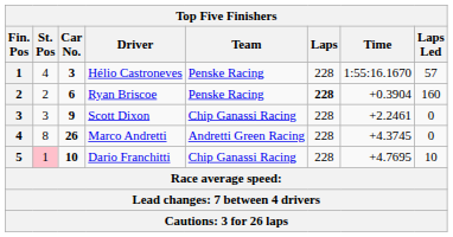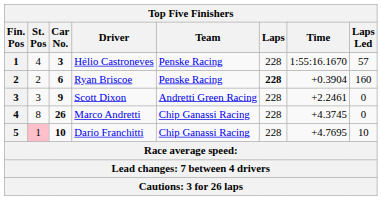Scott Dixon | Team: Chip Ganassi Racing -> Andretti Green Racing
Marco Andretti | Team: Andretti Green Racing -> Chip Ganassi Racing
